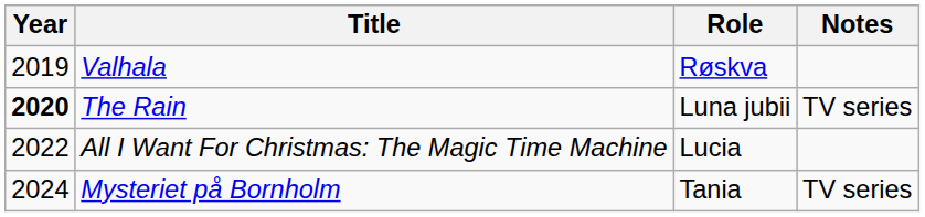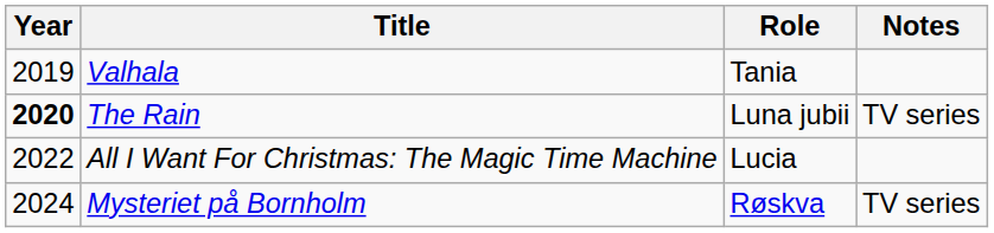Valhala | Role: Røskva -> Tania
Mysteriet på Bornholm | Role: Tania -> Røskva
